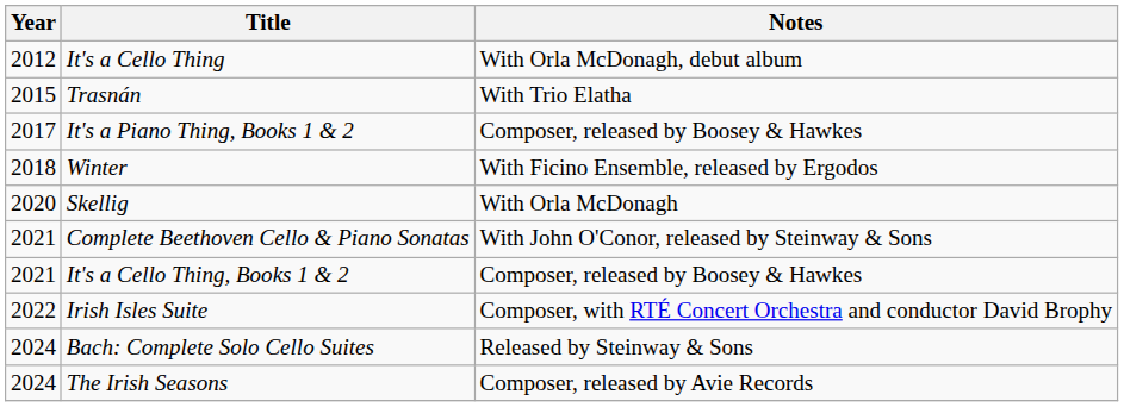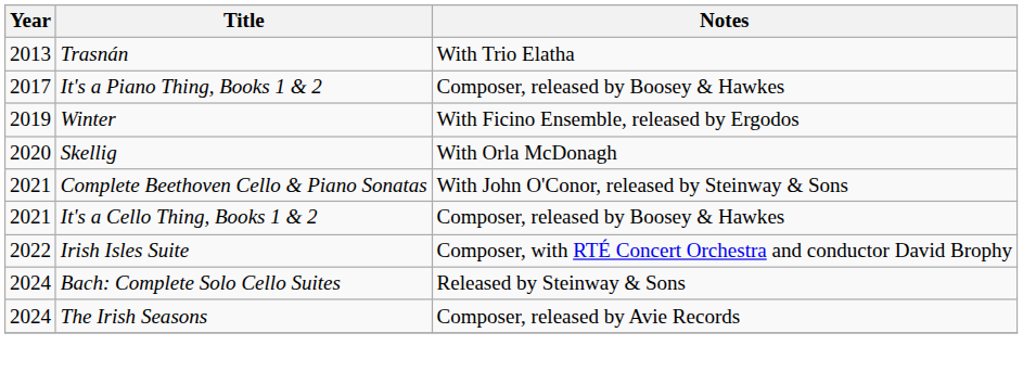- row: 2012 | It's a Cello Thing | With Orla McDonagh, debut album
Trasnán | Year: 2015 -> 2013
Winter | Year: 2018 -> 2019
